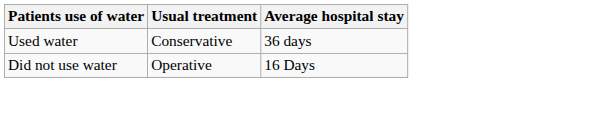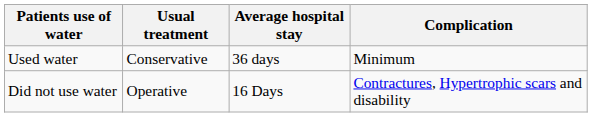+ column: Complication | Minimum | Contractures, Hypertrophic scars and disability
